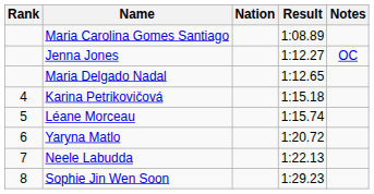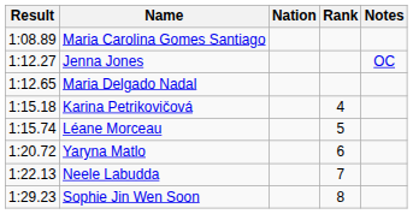columns swapped: Rank <-> Result
